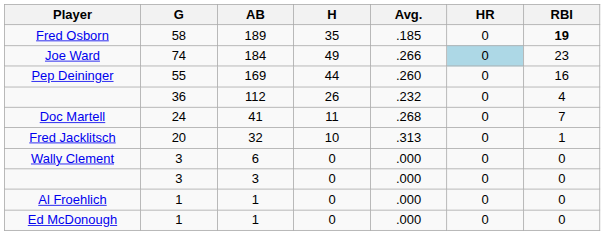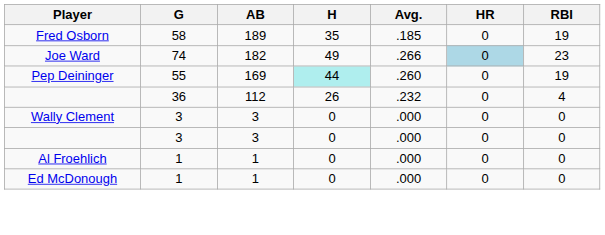Fred Osborn | RBI: bold -> normal
Joe Ward | AB: 184 -> 182
Pep Deininger | H: no background -> paleturquoise background
Pep Deininger | RBI: 16 -> 19
- row: Doc Martell | 24 | 41 | 11 | .268 | 0 | 7
- row: Fred Jacklitsch | 20 | 32 | 10 | .313 | 0 | 1
Wally Clement | AB: 6 -> 3
